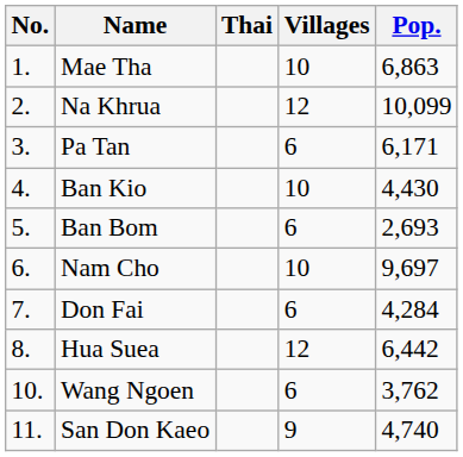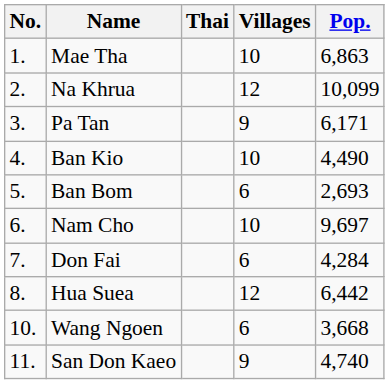Pa Tan | Villages: 6 -> 9
Ban Kio | Pop.: 4,430 -> 4,490
Wang Ngoen | Pop.: 3,762 -> 3,668
